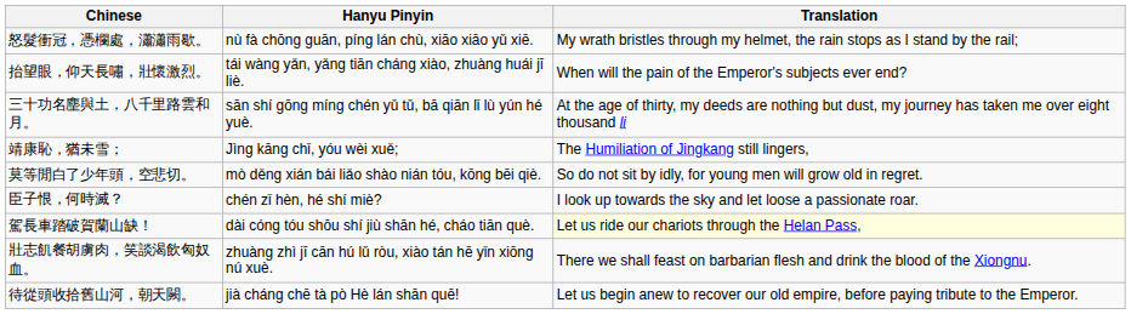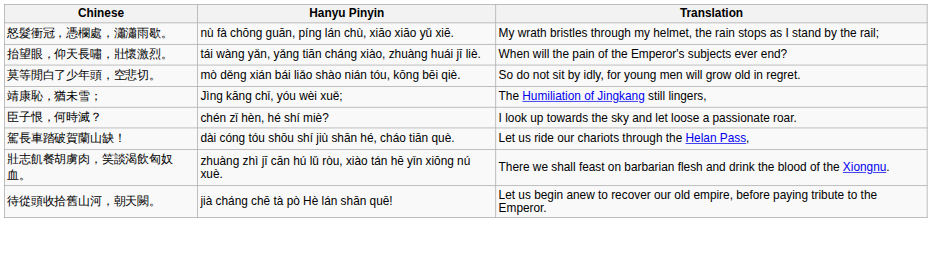- row: 三十功名塵與土，八千里路雲和月。 | sān shí gōng míng chén yǔ tǔ, bā qiān lǐ lù yún hé yuè. | At the age of thirty, my deeds are nothing but dust, my journey has taken me over eight thousand li
rows swapped: 莫等閒白了少年頭，空悲切。 <-> 靖康恥，猶未雪；
駕長車踏破賀蘭山缺！ | Translation: lightyellow background -> no background
